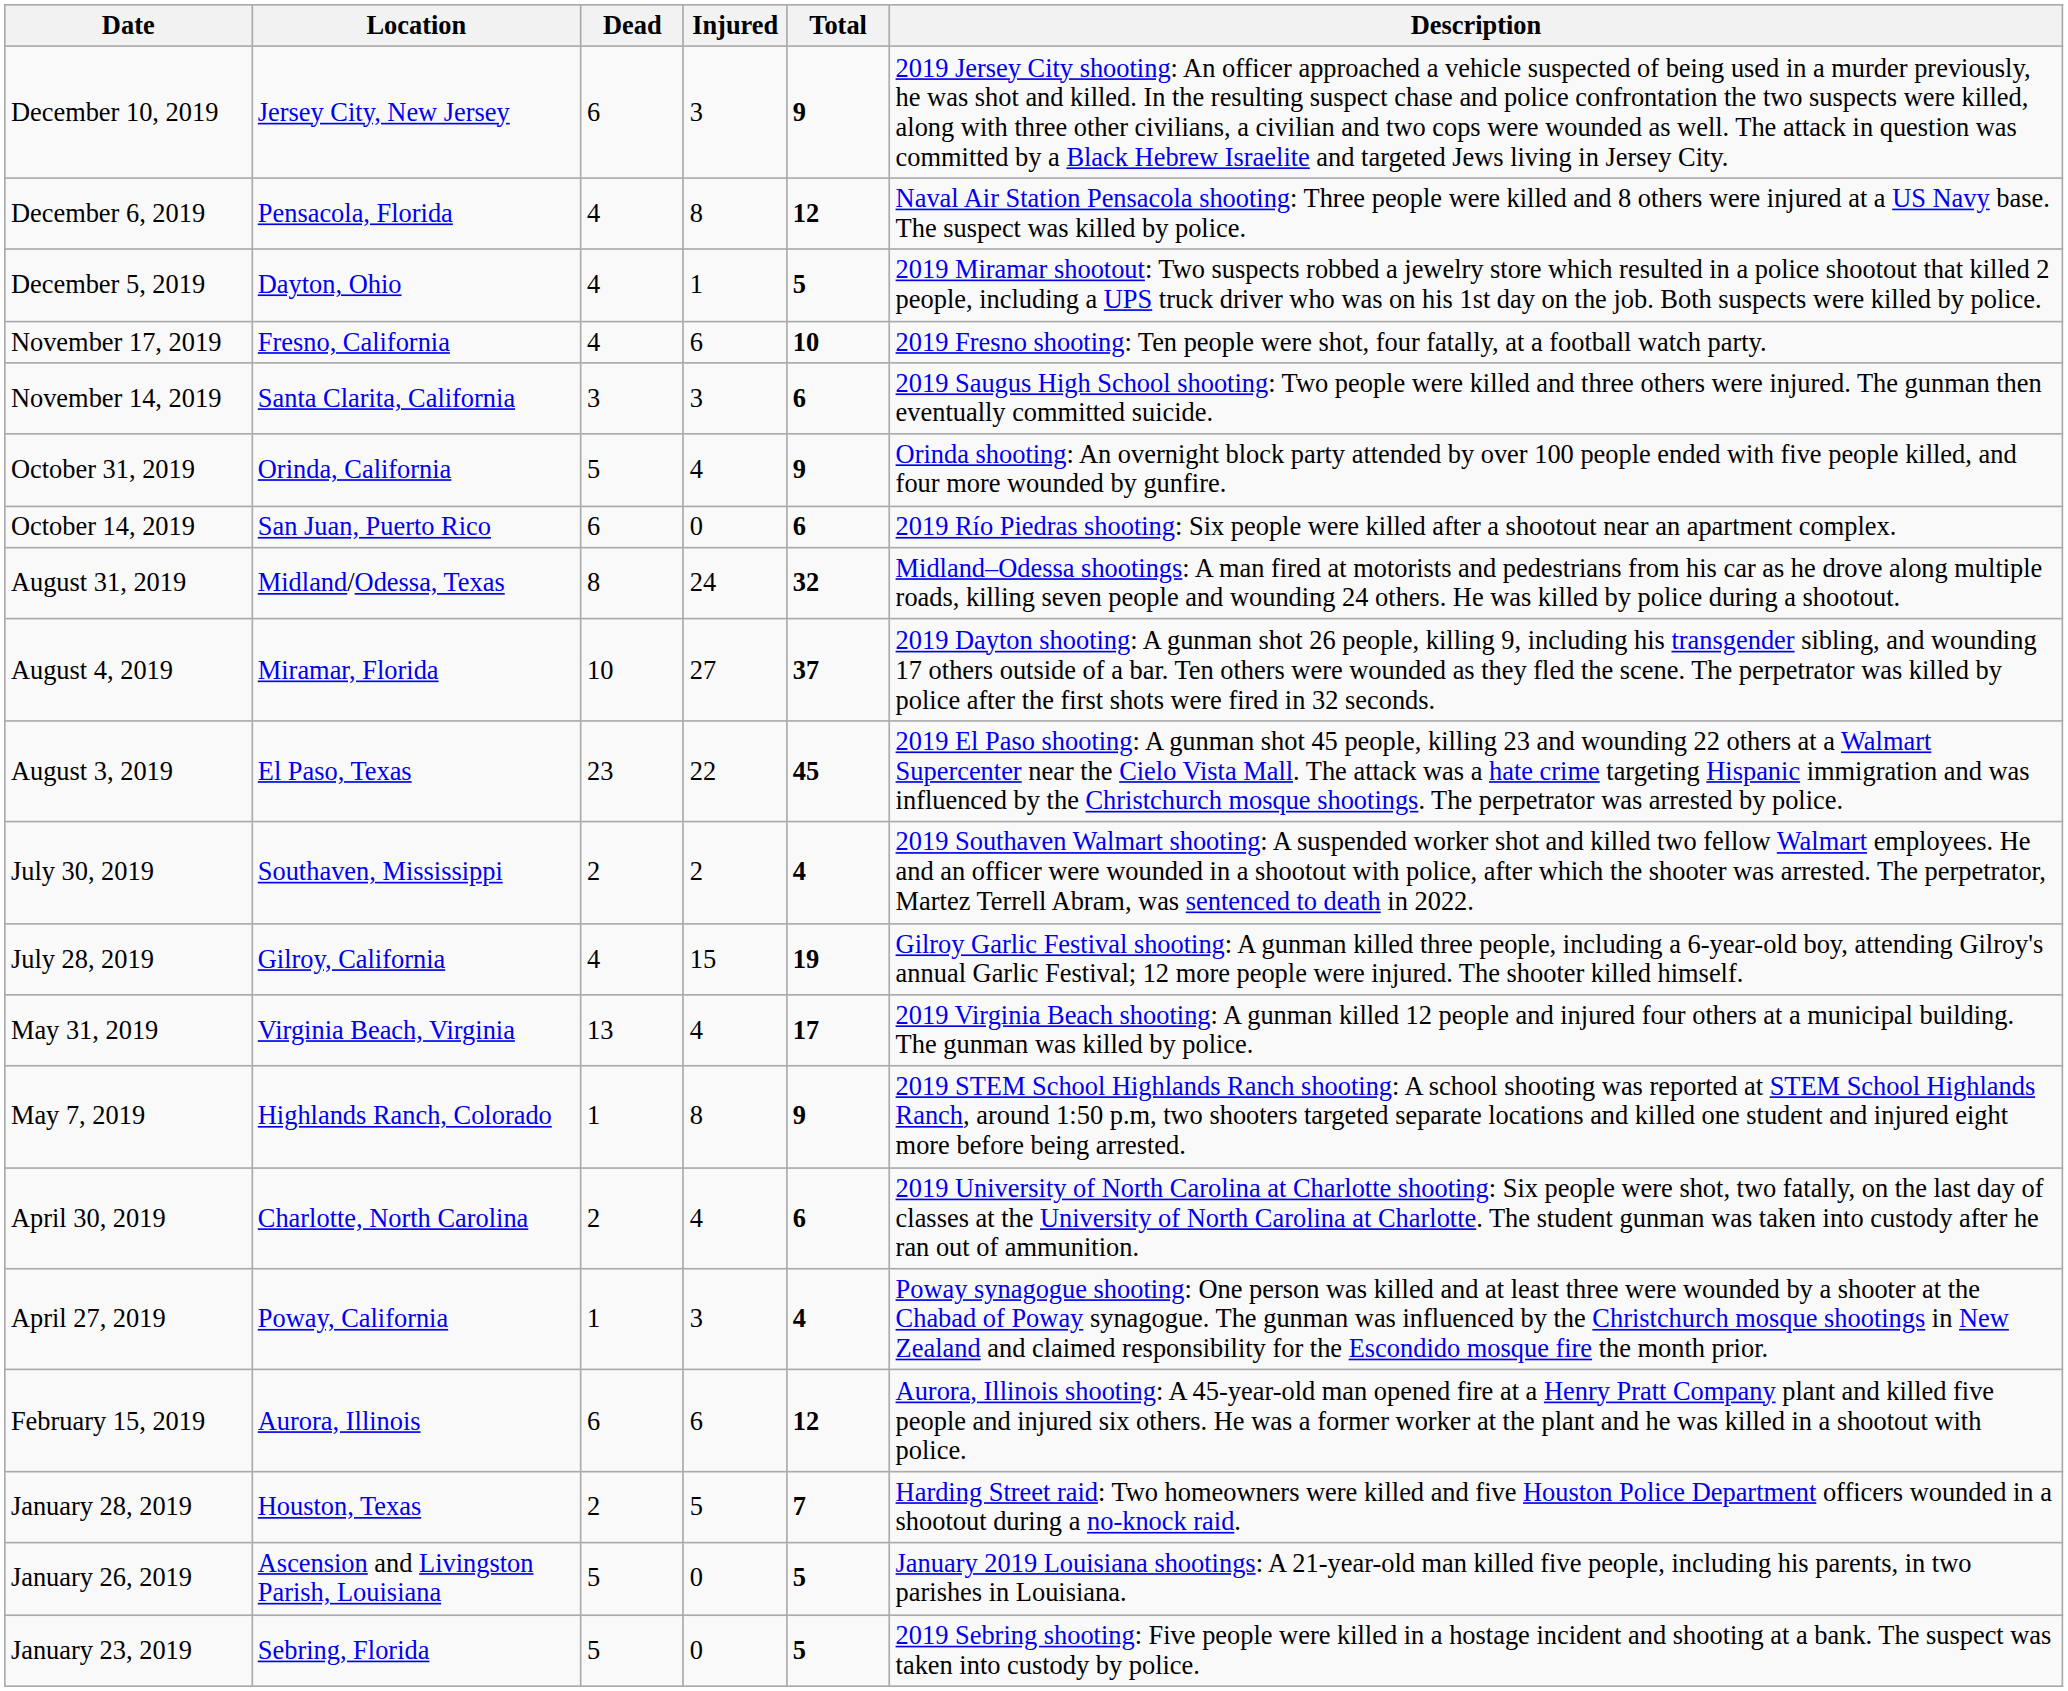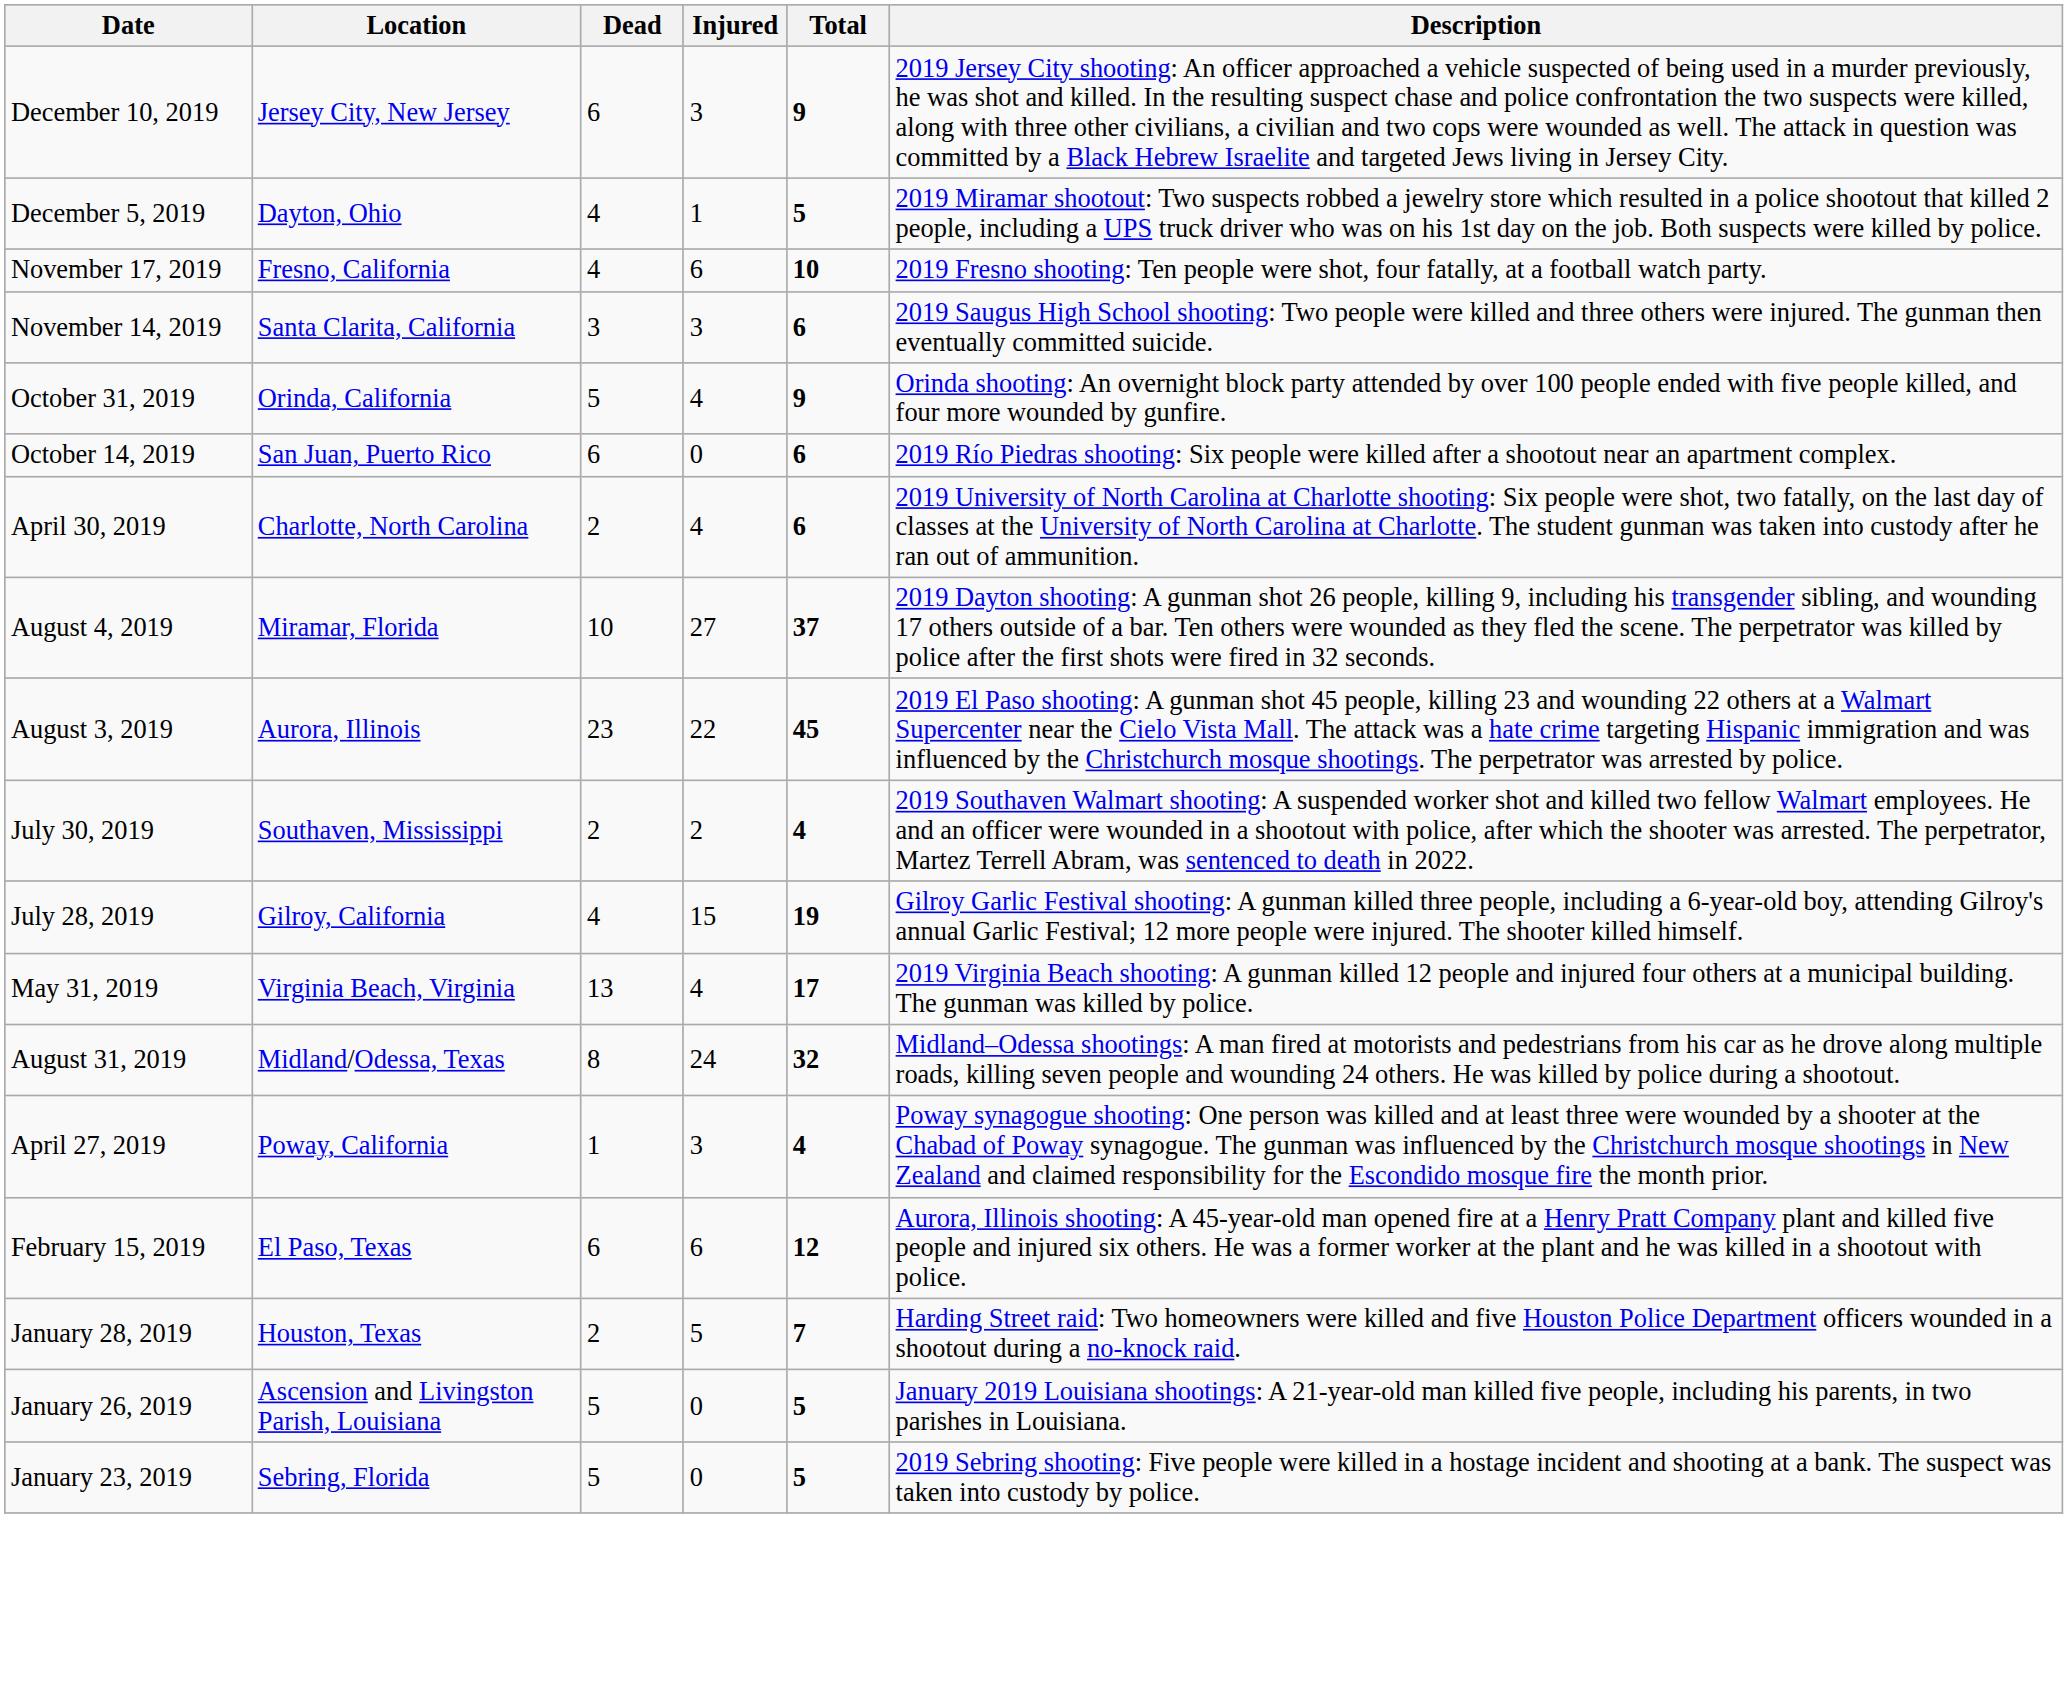- row: December 6, 2019 | Pensacola, Florida | 4 | 8 | 12 | Naval Air Station Pensacola shooting: Three people were killed and 8 others were injured at a US Navy base. The suspect was killed by police.
rows swapped: August 31, 2019 <-> April 30, 2019
August 3, 2019 | Location: El Paso, Texas -> Aurora, Illinois
- row: May 7, 2019 | Highlands Ranch, Colorado | 1 | 8 | 9 | 2019 STEM School Highlands Ranch shooting: A school shooting was reported at STEM School Highlands Ranch, around 1:50 p.m, two shooters targeted separate locations and killed one student and injured eight more before being arrested.
February 15, 2019 | Location: Aurora, Illinois -> El Paso, Texas
